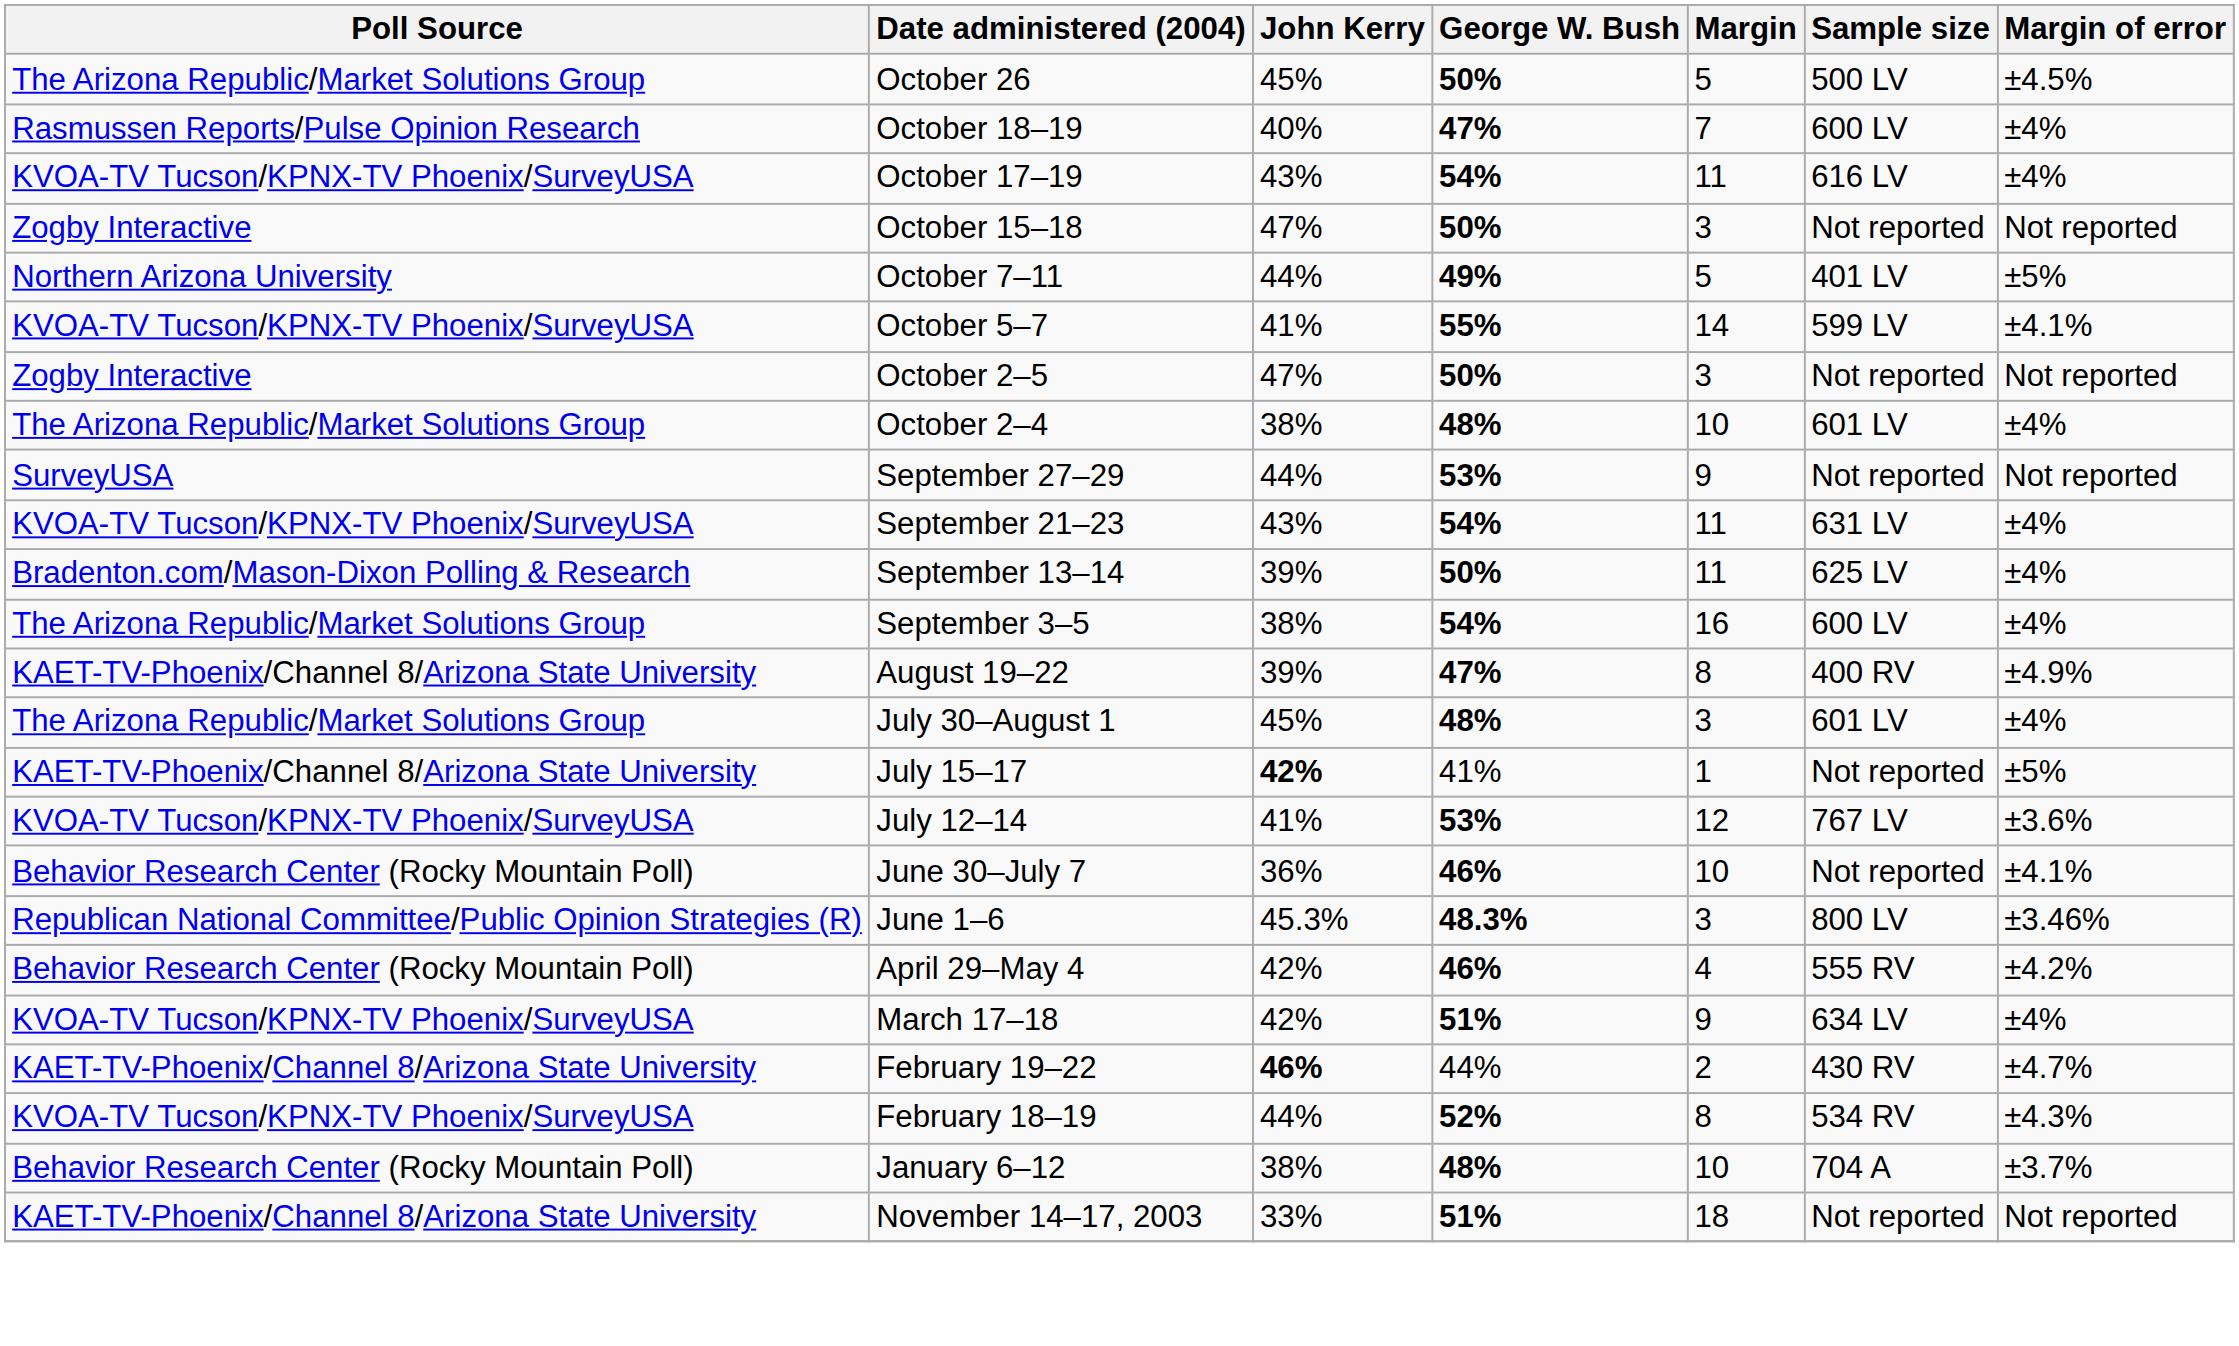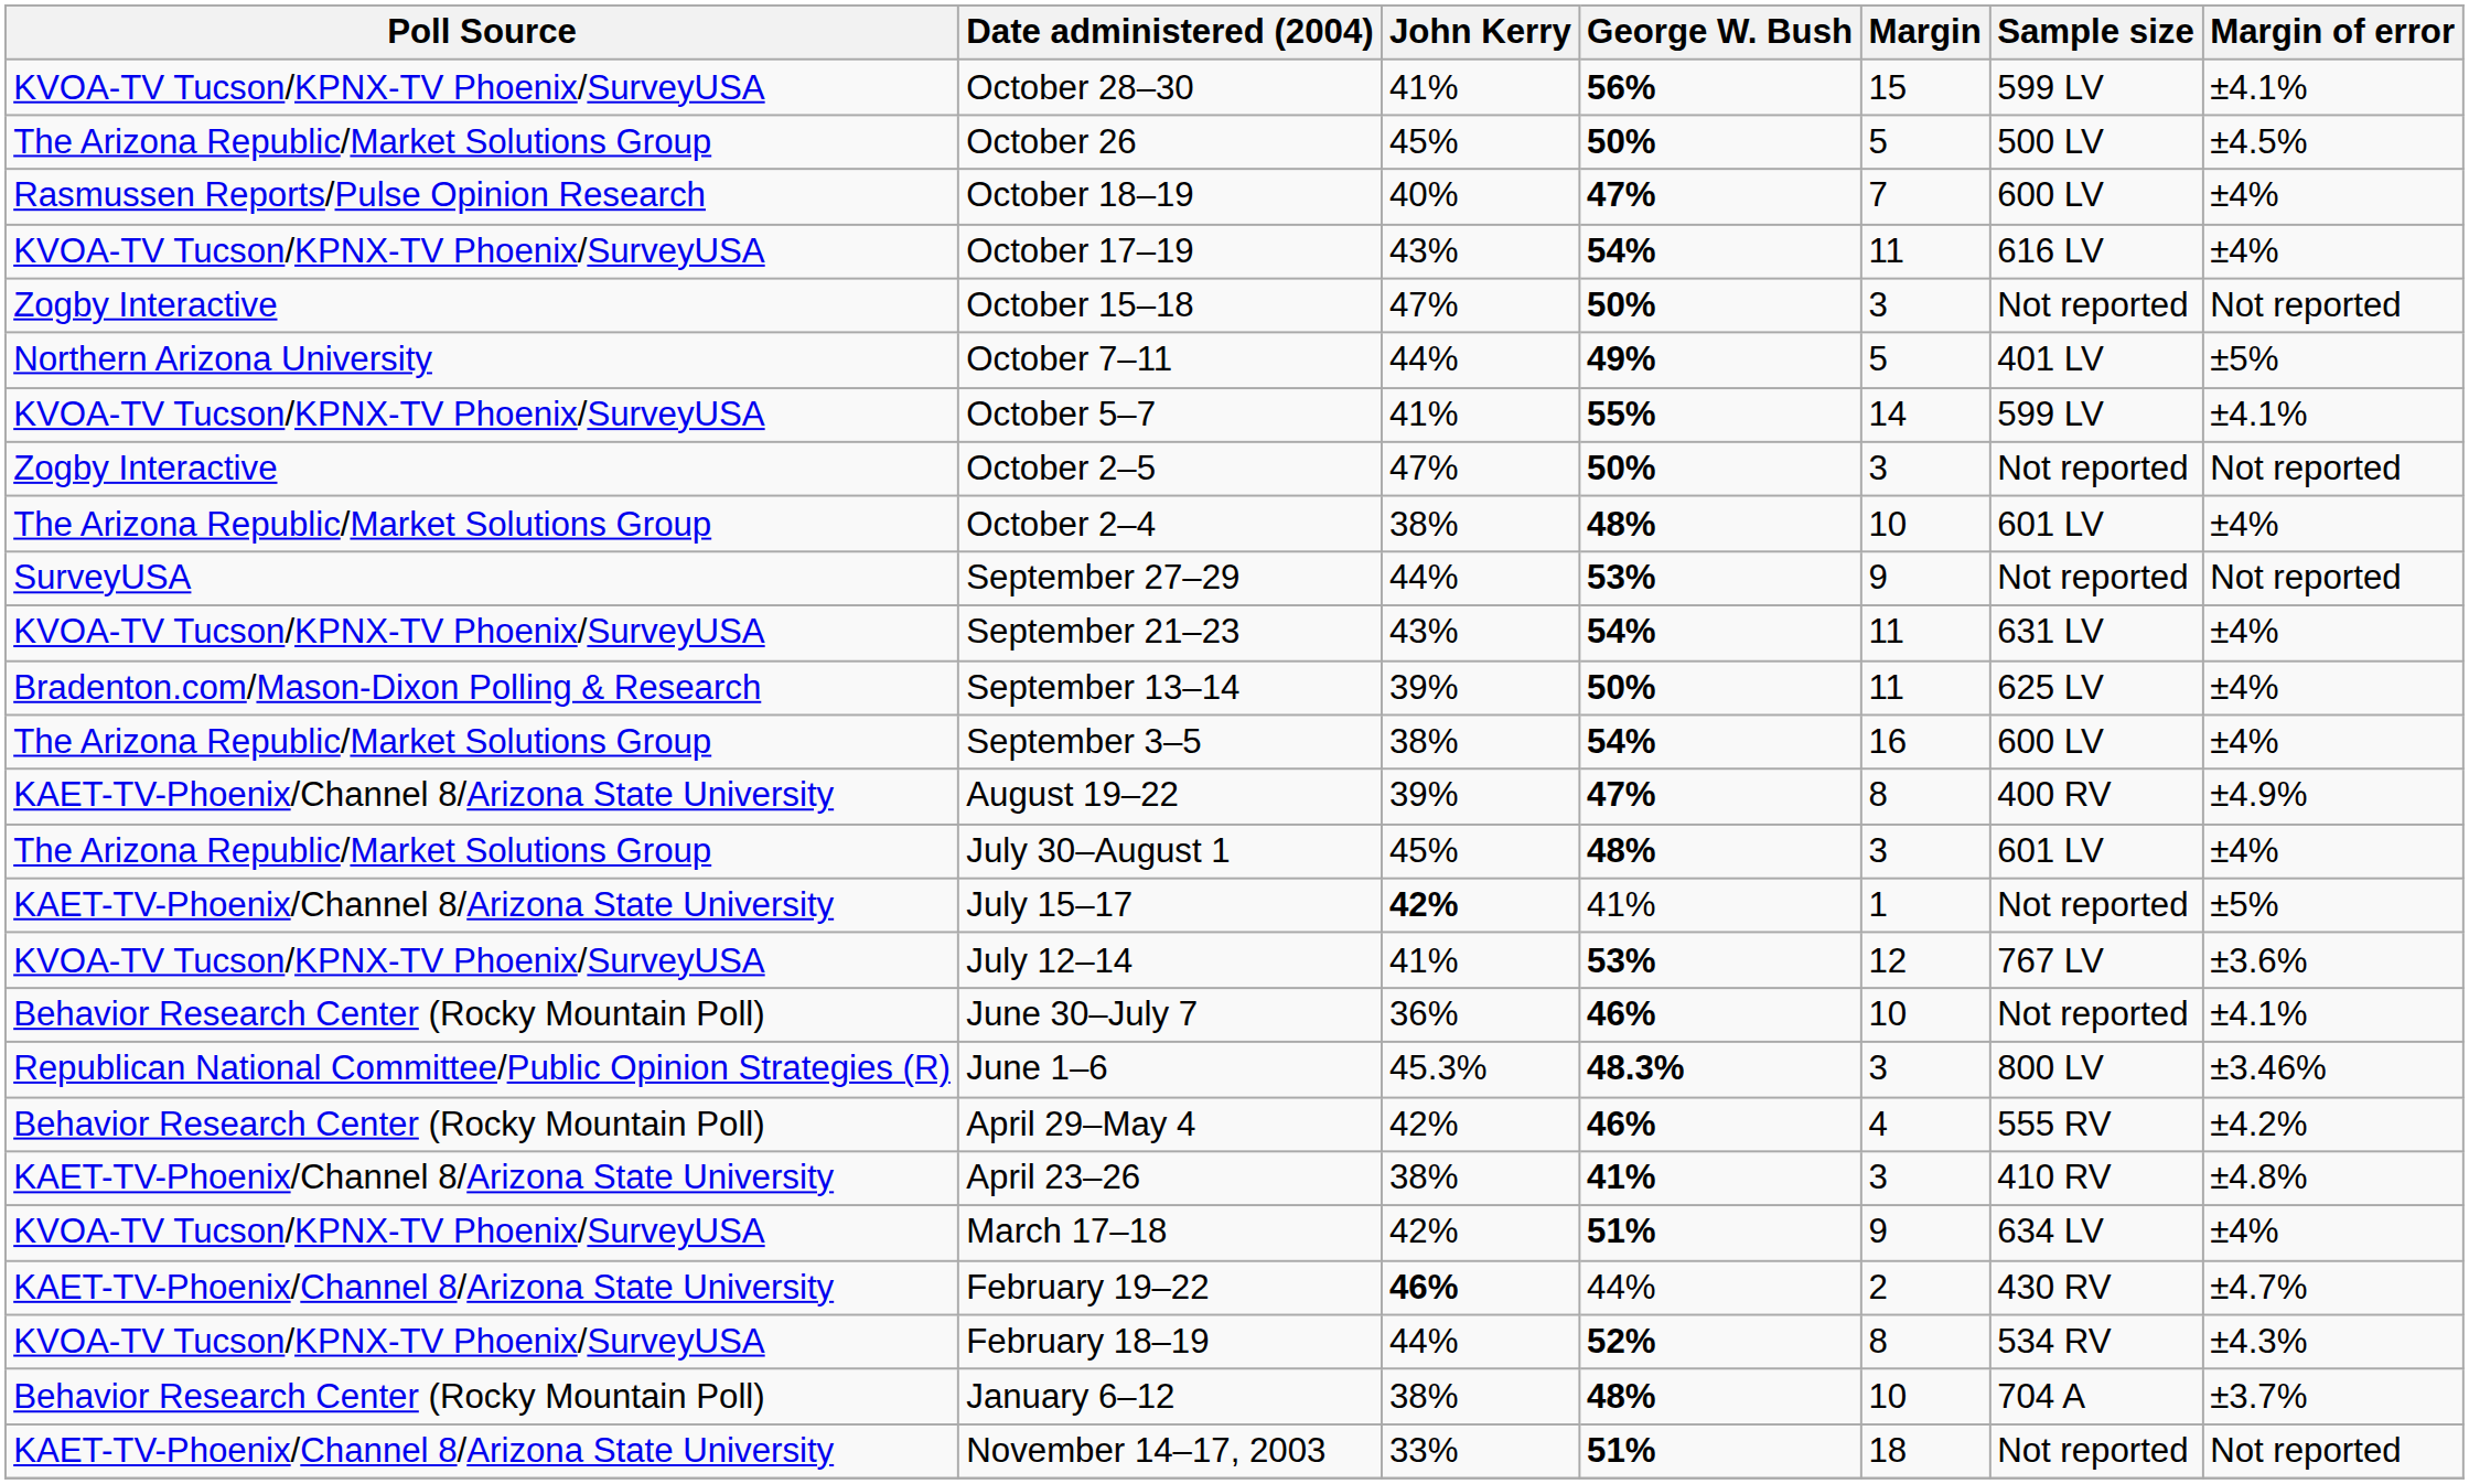+ row: KVOA-TV Tucson/KPNX-TV Phoenix/SurveyUSA | October 28–30 | 41% | 56% | 15 | 599 LV | ±4.1%
+ row: KAET-TV-Phoenix/Channel 8/Arizona State University | April 23–26 | 38% | 41% | 3 | 410 RV | ±4.8%
